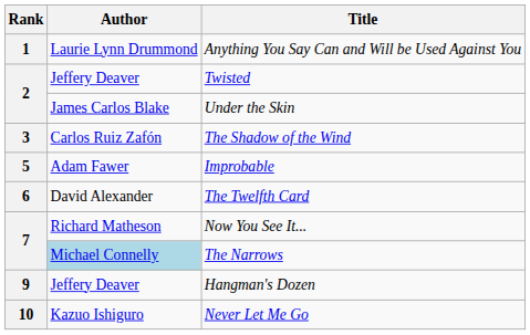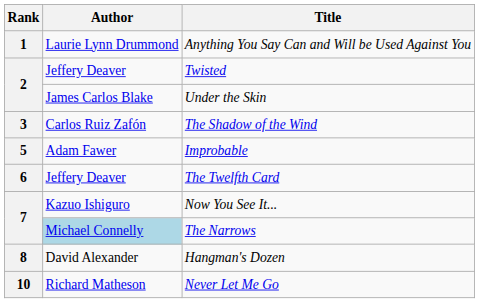The Twelfth Card | Author: David Alexander -> Jeffery Deaver
Now You See It... | Author: Richard Matheson -> Kazuo Ishiguro
Hangman's Dozen | Rank: 9 -> 8
Hangman's Dozen | Author: Jeffery Deaver -> David Alexander
Never Let Me Go | Author: Kazuo Ishiguro -> Richard Matheson
